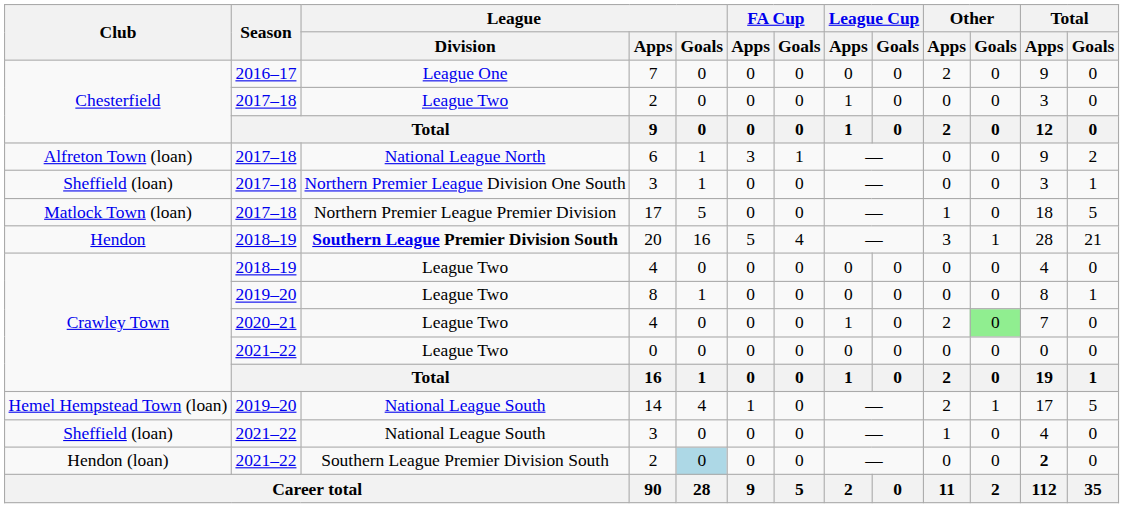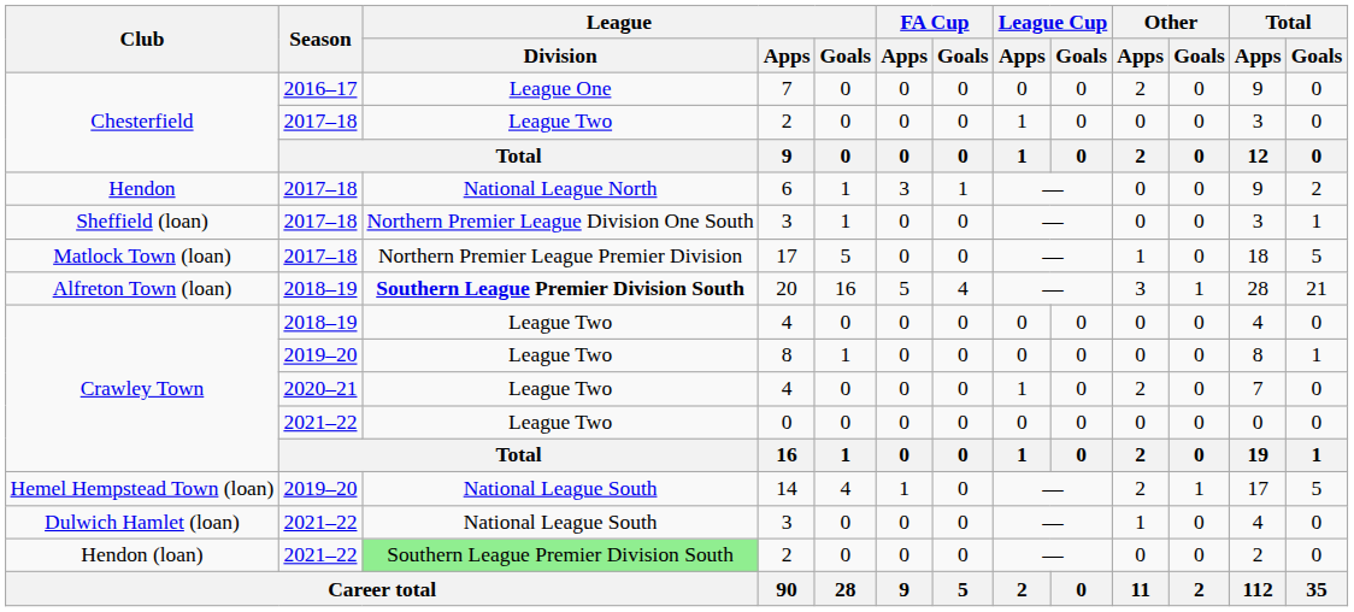6 | Club: Alfreton Town (loan) -> Hendon
20 | Club: Hendon -> Alfreton Town (loan)
2020–21 / 4 | Other / Goals: lightgreen background -> no background
2021–22 / 3 | Club: Sheffield (loan) -> Dulwich Hamlet (loan)
2021–22 / 2 | League / Division: no background -> lightgreen background
2021–22 / 2 | League / Goals: lightblue background -> no background
2021–22 / 2 | Total / Apps: bold -> normal
